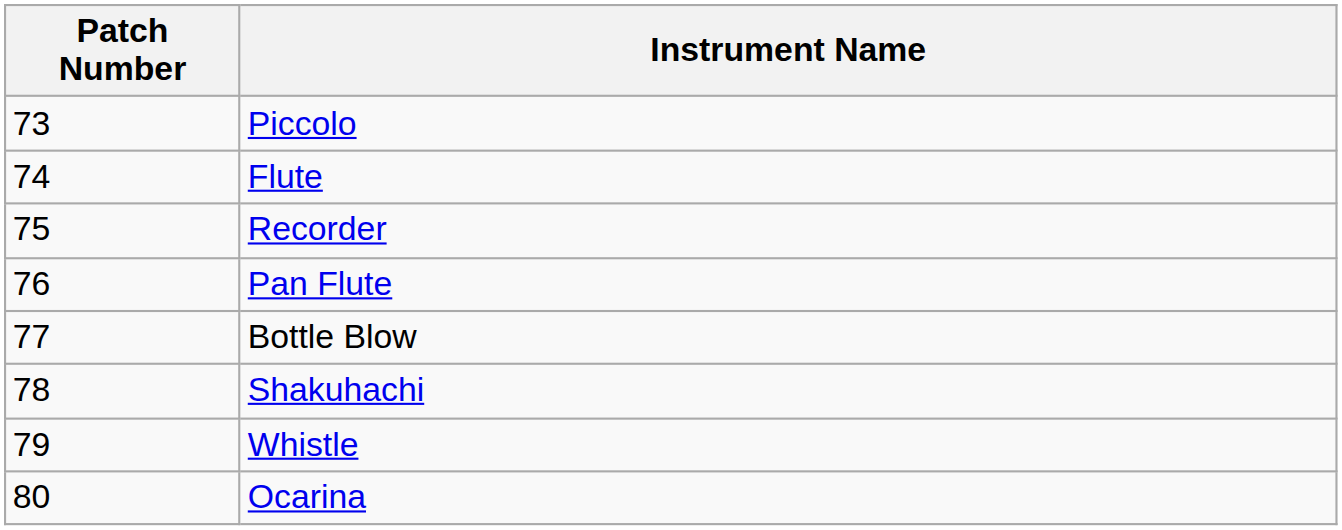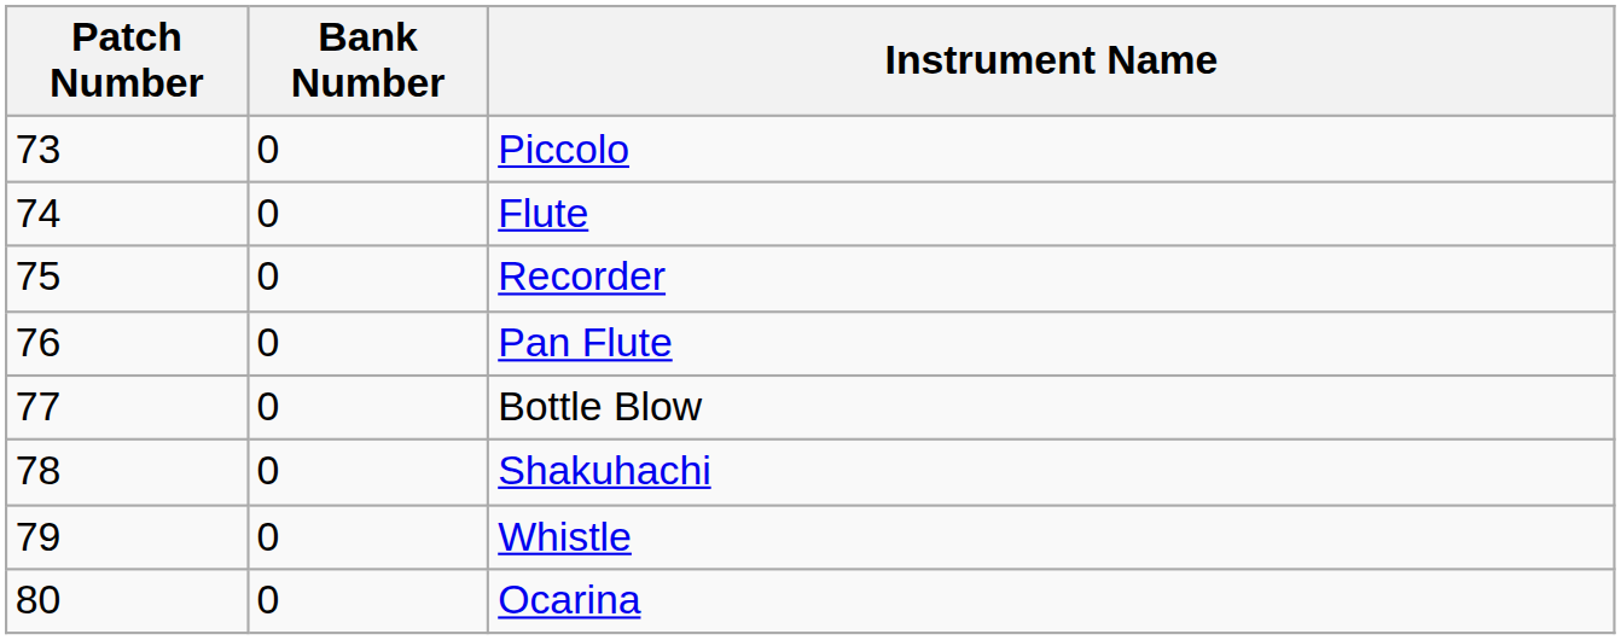+ column: Bank Number | 0 | 0 | 0 | 0 | 0 | 0 | 0 | 0
